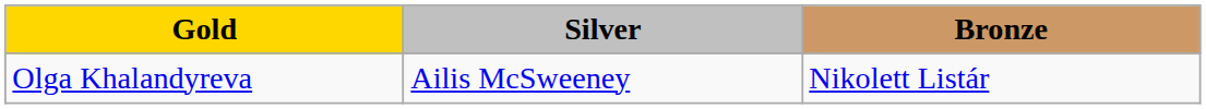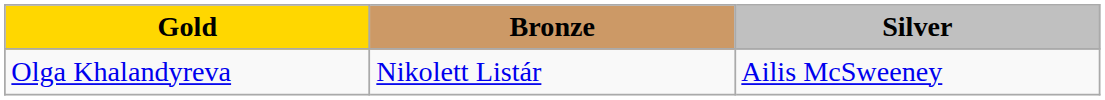columns swapped: Silver <-> Bronze
